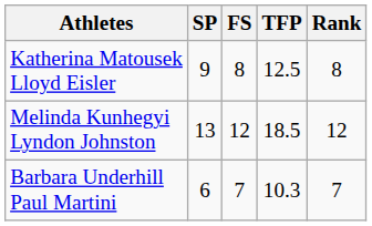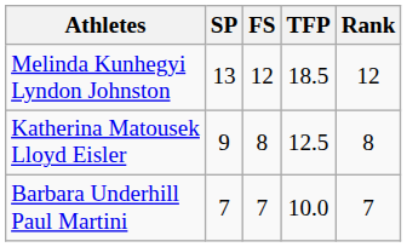rows swapped: Melinda Kunhegyi Lyndon Johnston <-> Katherina Matousek Lloyd Eisler
Barbara Underhill Paul Martini | SP: 6 -> 7
Barbara Underhill Paul Martini | TFP: 10.3 -> 10.0
